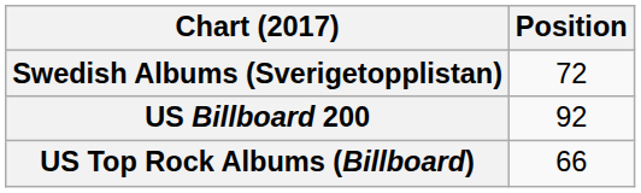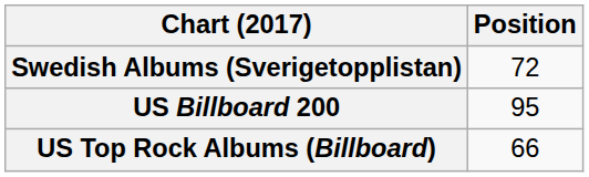US Billboard 200 | Position: 92 -> 95
